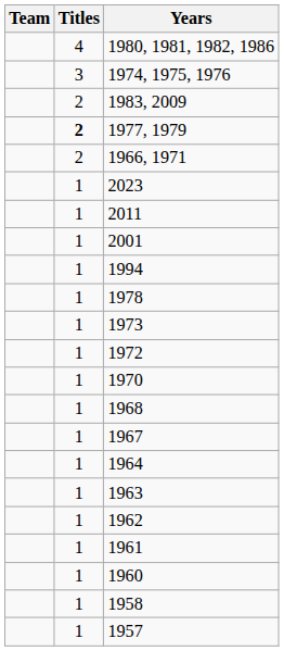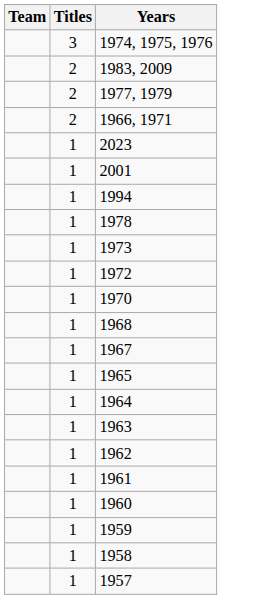- row: 4 | 1980, 1981, 1982, 1986
1977, 1979 | Titles: bold -> normal
- row: 1 | 2011
+ row: 1 | 1965
+ row: 1 | 1959
